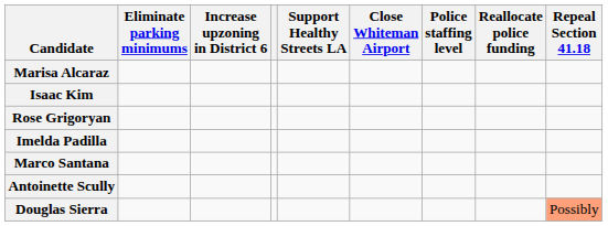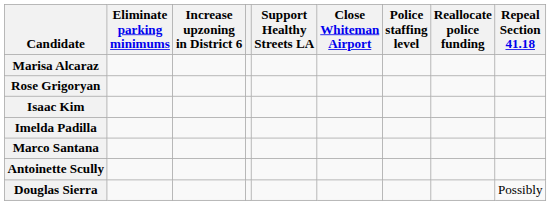rows swapped: Rose Grigoryan <-> Isaac Kim
Douglas Sierra | Repeal Section 41.18: lightsalmon background -> no background
